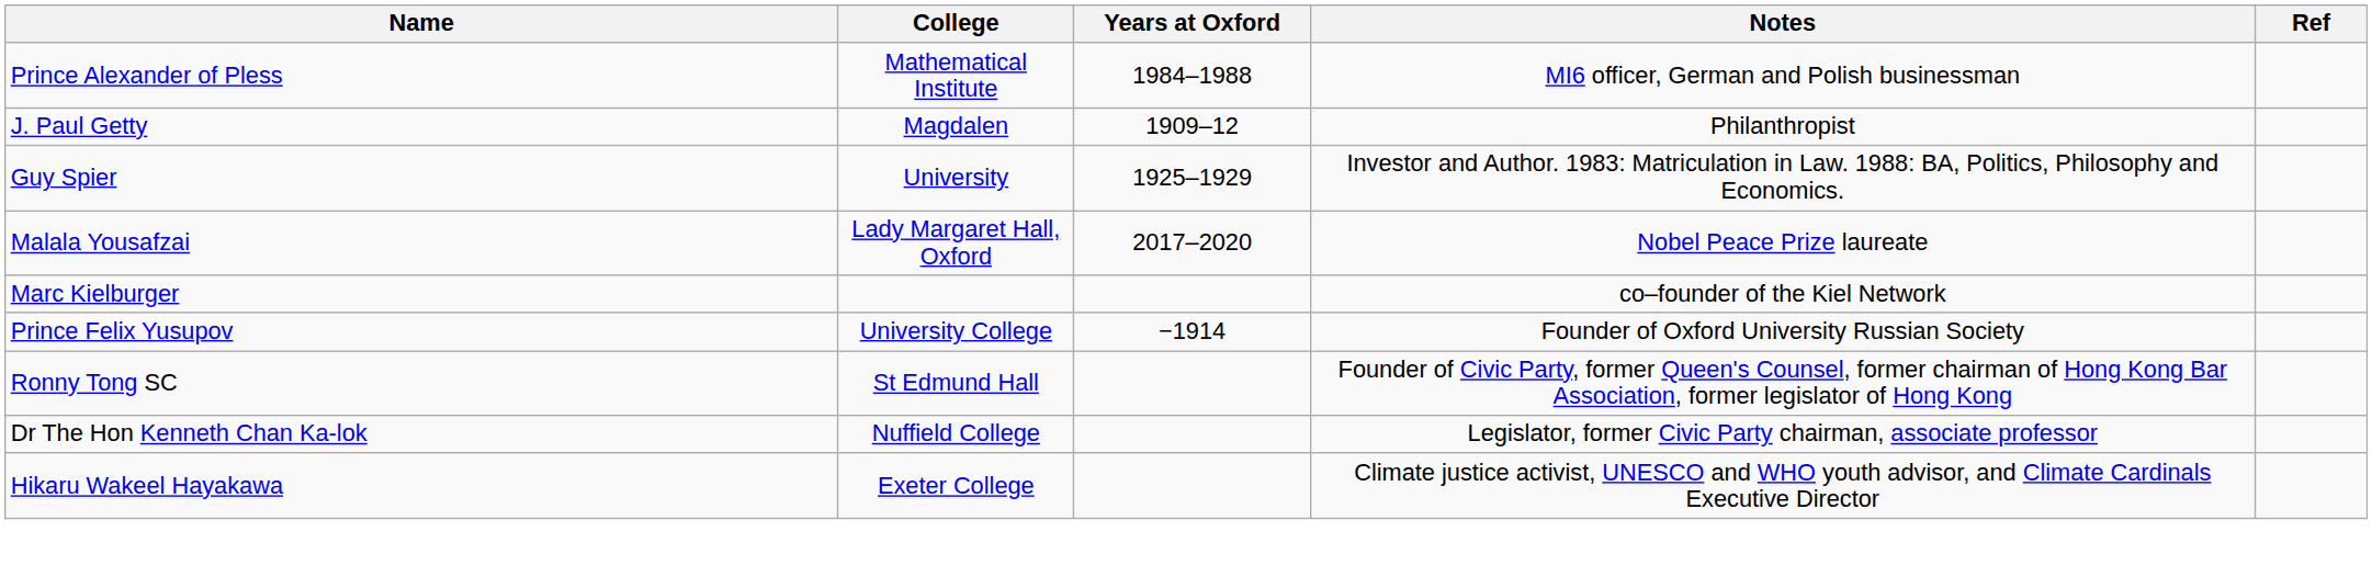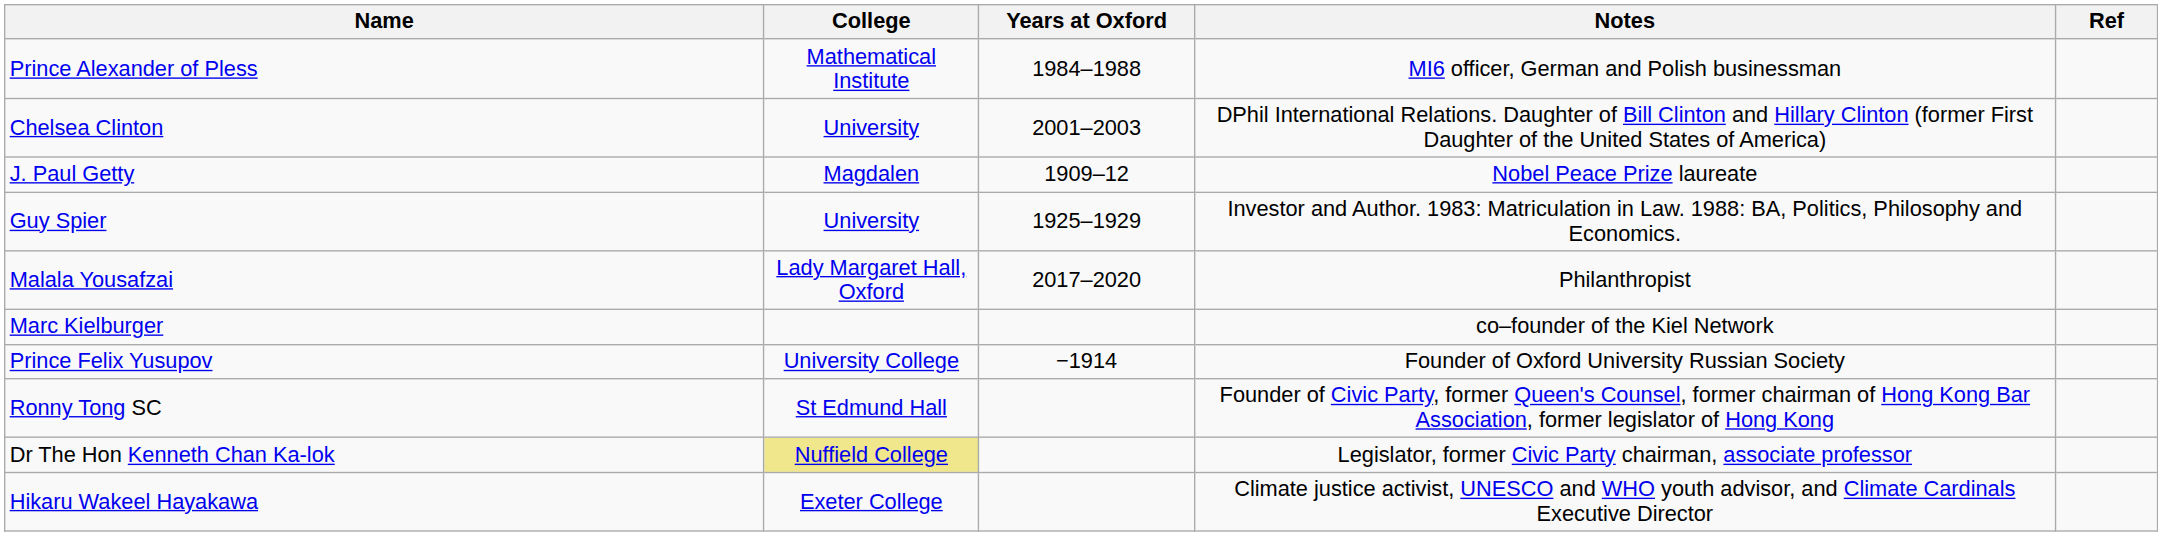+ row: Chelsea Clinton | University | 2001–2003 | DPhil International Relations. Daughter of Bill Clinton and Hillary Clinton (former First Daughter of the United States of America)
J. Paul Getty | Notes: Philanthropist -> Nobel Peace Prize laureate
Malala Yousafzai | Notes: Nobel Peace Prize laureate -> Philanthropist
Dr The Hon Kenneth Chan Ka-lok | College: no background -> khaki background
